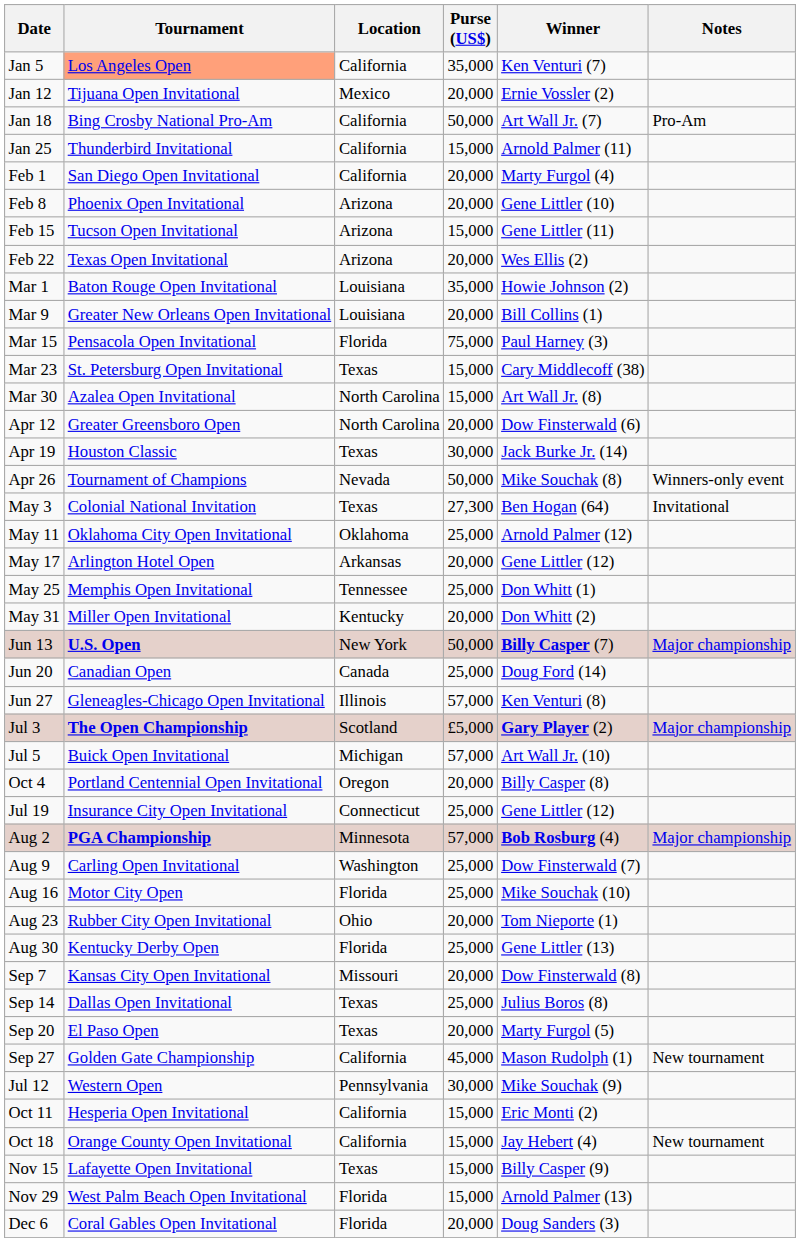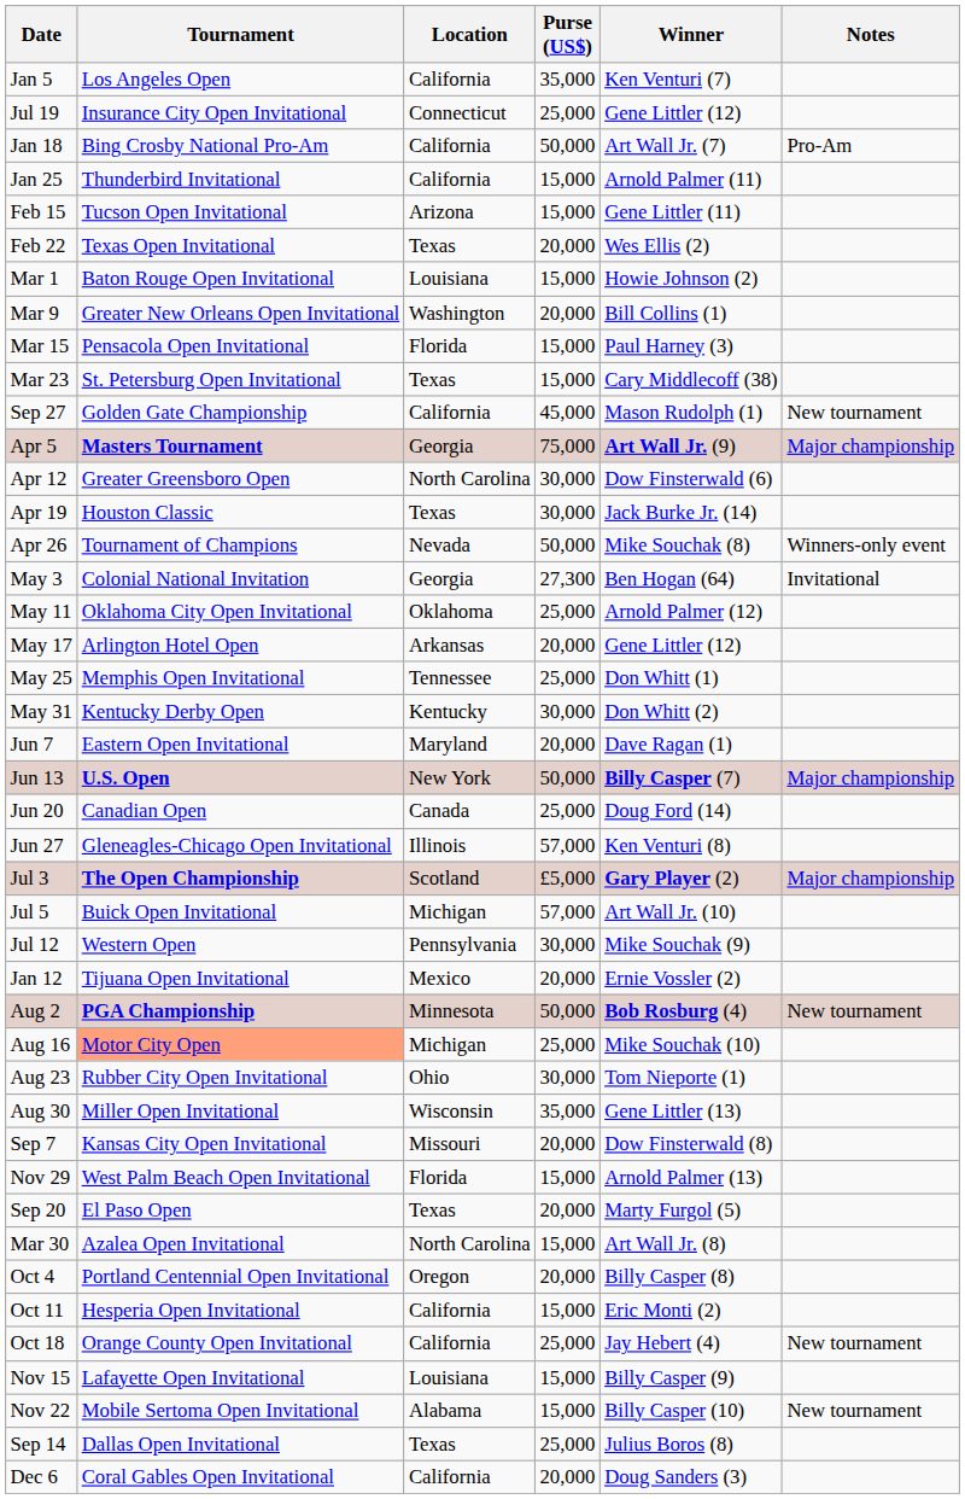Jan 5 | Tournament: lightsalmon background -> no background
rows swapped: Jan 12 <-> Jul 19
- row: Feb 1 | San Diego Open Invitational | California | 20,000 | Marty Furgol (4)
- row: Feb 8 | Phoenix Open Invitational | Arizona | 20,000 | Gene Littler (10)
Feb 22 | Location: Arizona -> Texas
Mar 1 | Purse (US$): 35,000 -> 15,000
Mar 9 | Location: Louisiana -> Washington
Mar 15 | Purse (US$): 75,000 -> 15,000
rows swapped: Mar 30 <-> Sep 27
+ row: Apr 5 | Masters Tournament | Georgia | 75,000 | Art Wall Jr. (9) | Major championship
Apr 12 | Purse (US$): 20,000 -> 30,000
May 3 | Location: Texas -> Georgia
May 31 | Tournament: Miller Open Invitational -> Kentucky Derby Open
May 31 | Purse (US$): 20,000 -> 30,000
+ row: Jun 7 | Eastern Open Invitational | Maryland | 20,000 | Dave Ragan (1)
rows swapped: Jul 12 <-> Oct 4
Aug 2 | Purse (US$): 57,000 -> 50,000
Aug 2 | Notes: Major championship -> New tournament
- row: Aug 9 | Carling Open Invitational | Washington | 25,000 | Dow Finsterwald (7)
Aug 16 | Tournament: no background -> lightsalmon background
Aug 16 | Location: Florida -> Michigan
Aug 23 | Purse (US$): 20,000 -> 30,000
Aug 30 | Tournament: Kentucky Derby Open -> Miller Open Invitational
Aug 30 | Location: Florida -> Wisconsin
Aug 30 | Purse (US$): 25,000 -> 35,000
rows swapped: Sep 14 <-> Nov 29
Oct 18 | Purse (US$): 15,000 -> 25,000
Nov 15 | Location: Texas -> Louisiana
+ row: Nov 22 | Mobile Sertoma Open Invitational | Alabama | 15,000 | Billy Casper (10) | New tournament
Dec 6 | Location: Florida -> California
